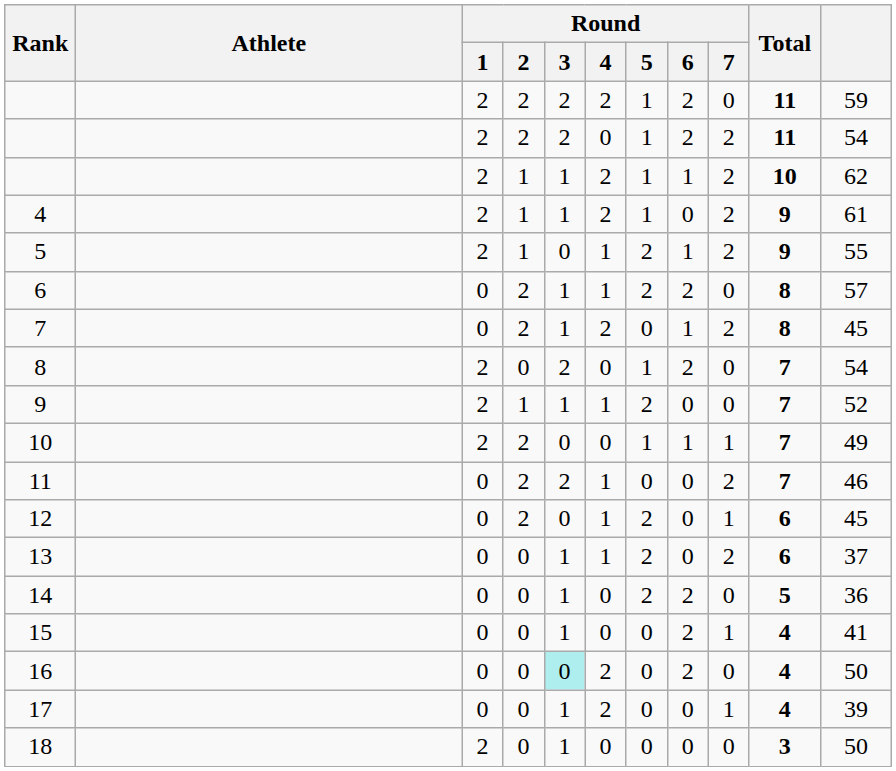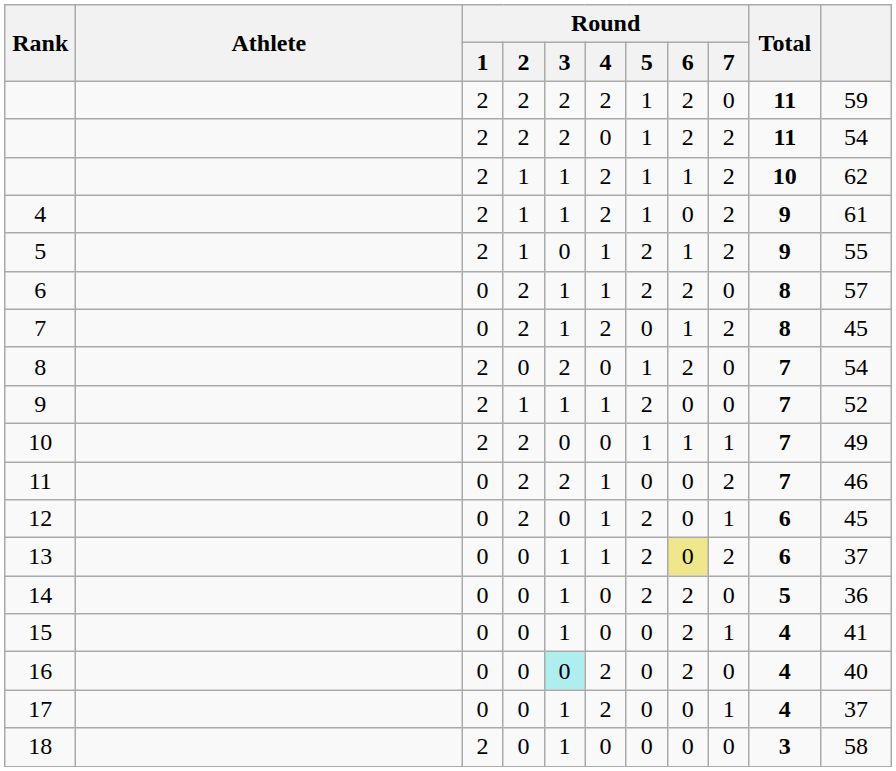13 | Round / 6: no background -> khaki background
16 | column 11: 50 -> 40
17 | column 11: 39 -> 37
18 | column 11: 50 -> 58
